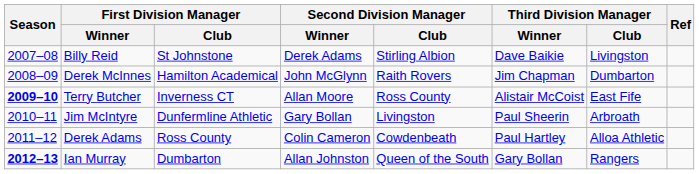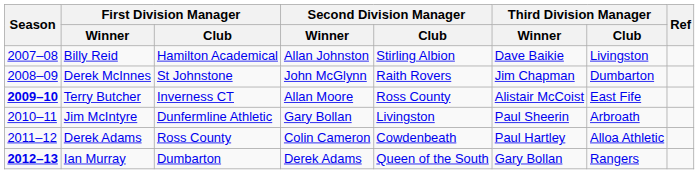Billy Reid | First Division Manager / Club: St Johnstone -> Hamilton Academical
Billy Reid | Second Division Manager / Winner: Derek Adams -> Allan Johnston
Derek McInnes | First Division Manager / Club: Hamilton Academical -> St Johnstone
Ian Murray | Second Division Manager / Winner: Allan Johnston -> Derek Adams
